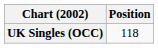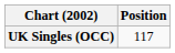UK Singles (OCC) | Position: 118 -> 117
